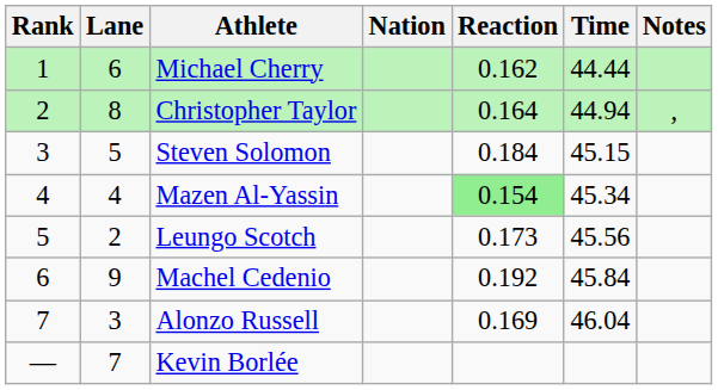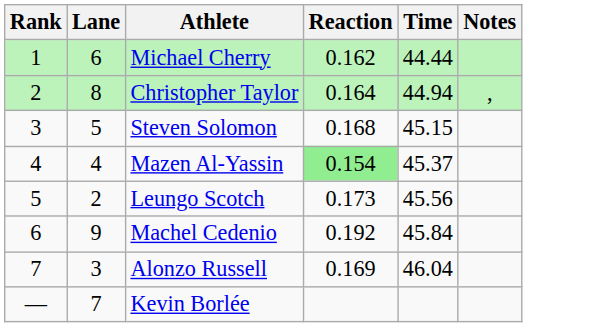- column: Nation
Steven Solomon | Reaction: 0.184 -> 0.168
Mazen Al-Yassin | Time: 45.34 -> 45.37
